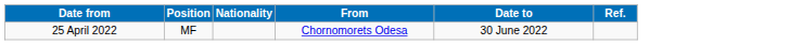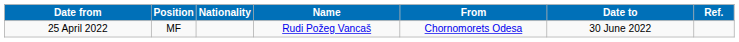+ column: Name | Rudi Požeg Vancaš
